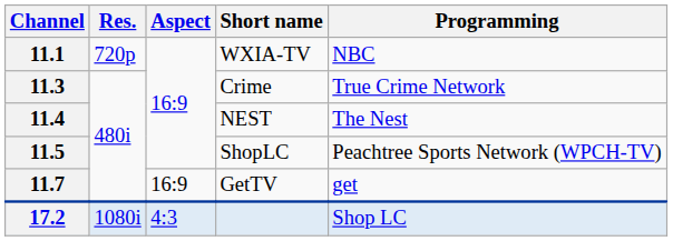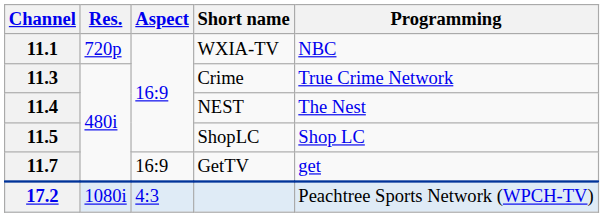11.5 | Programming: Peachtree Sports Network (WPCH-TV) -> Shop LC
17.2 | Programming: Shop LC -> Peachtree Sports Network (WPCH-TV)
